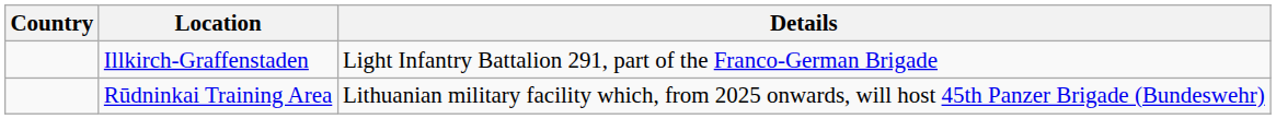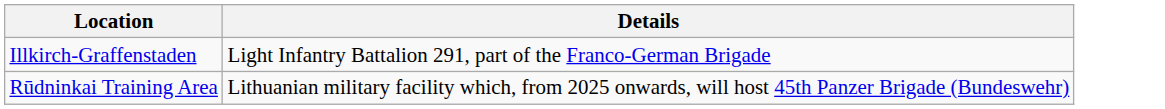- column: Country
